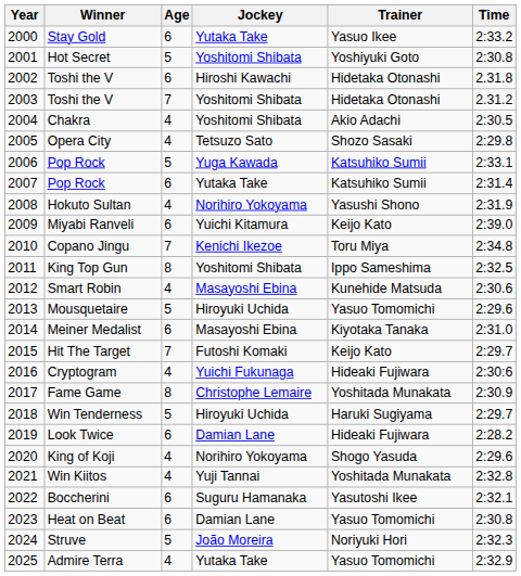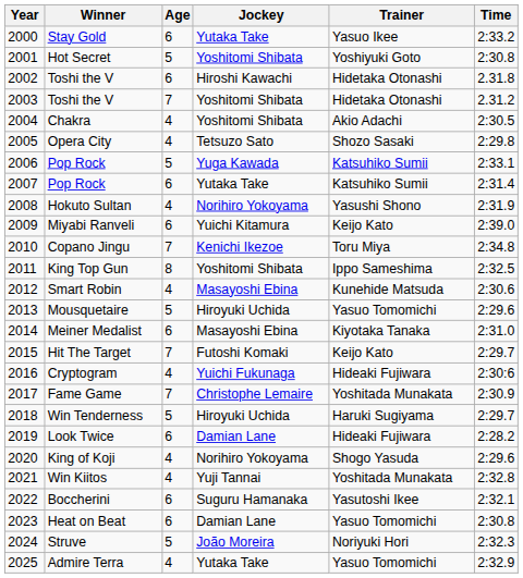Fame Game | Age: 8 -> 7
